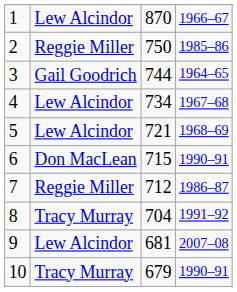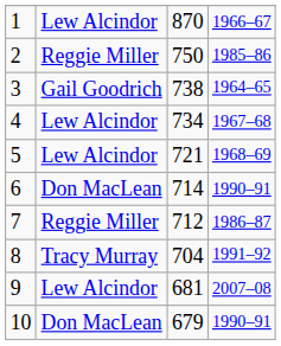3 | column 3: 744 -> 738
6 | column 3: 715 -> 714
10 | column 2: Tracy Murray -> Don MacLean
